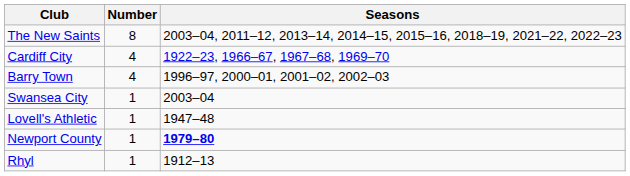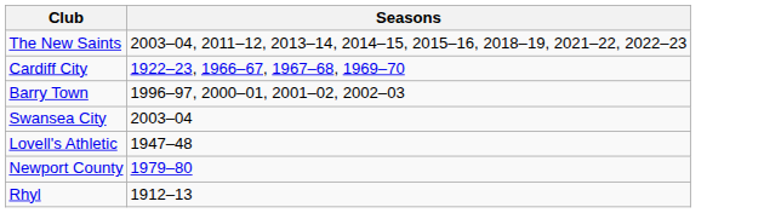- column: Number | 8 | 4 | 4 | 1 | 1 | 1 | 1
Newport County | Seasons: bold -> normal
